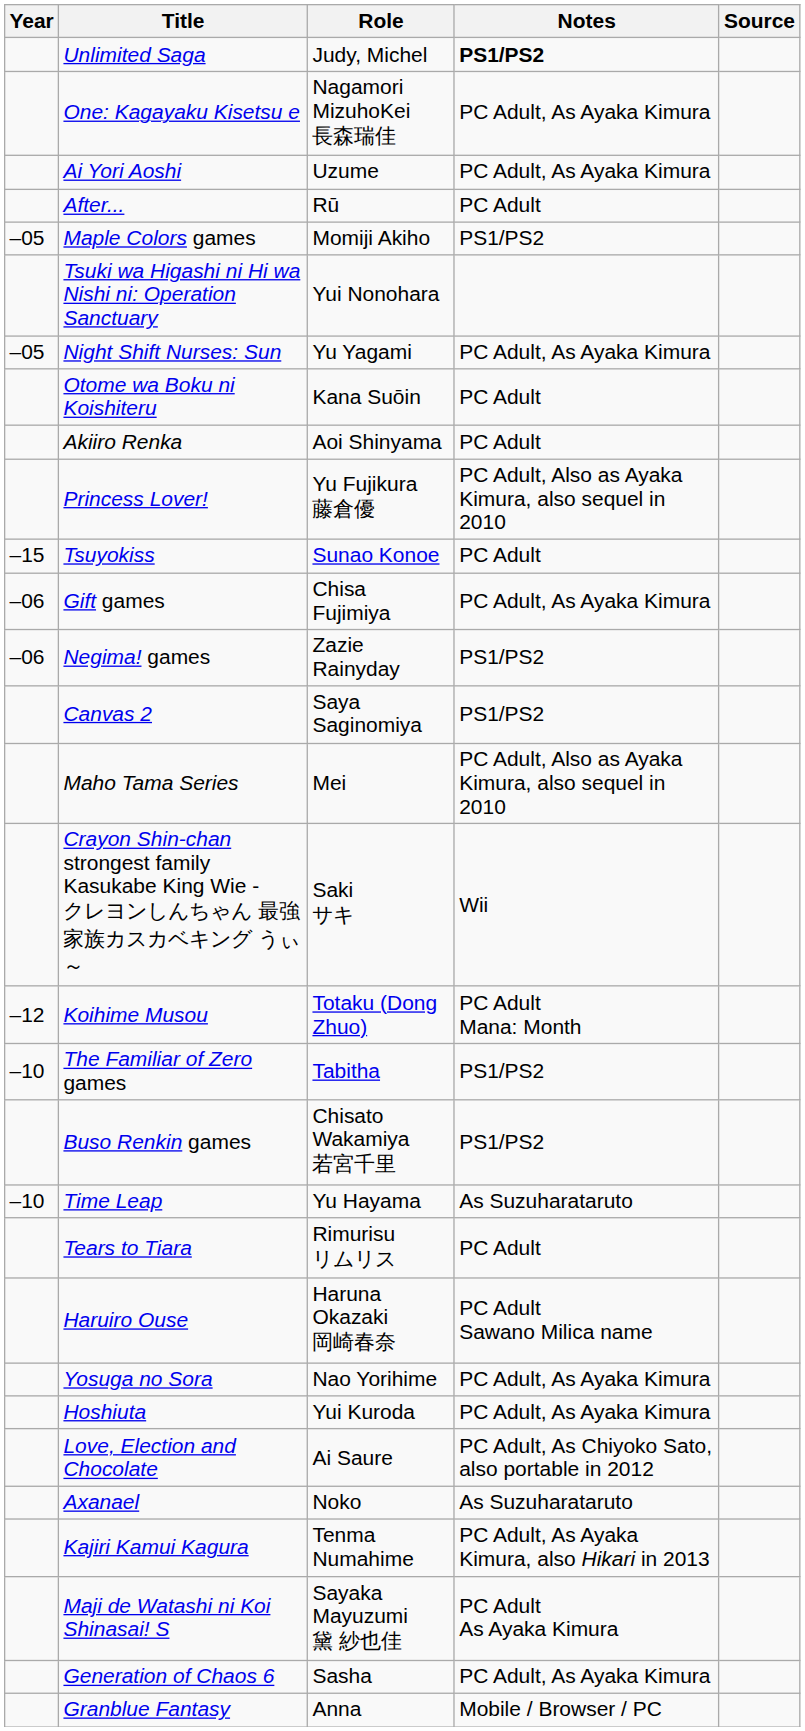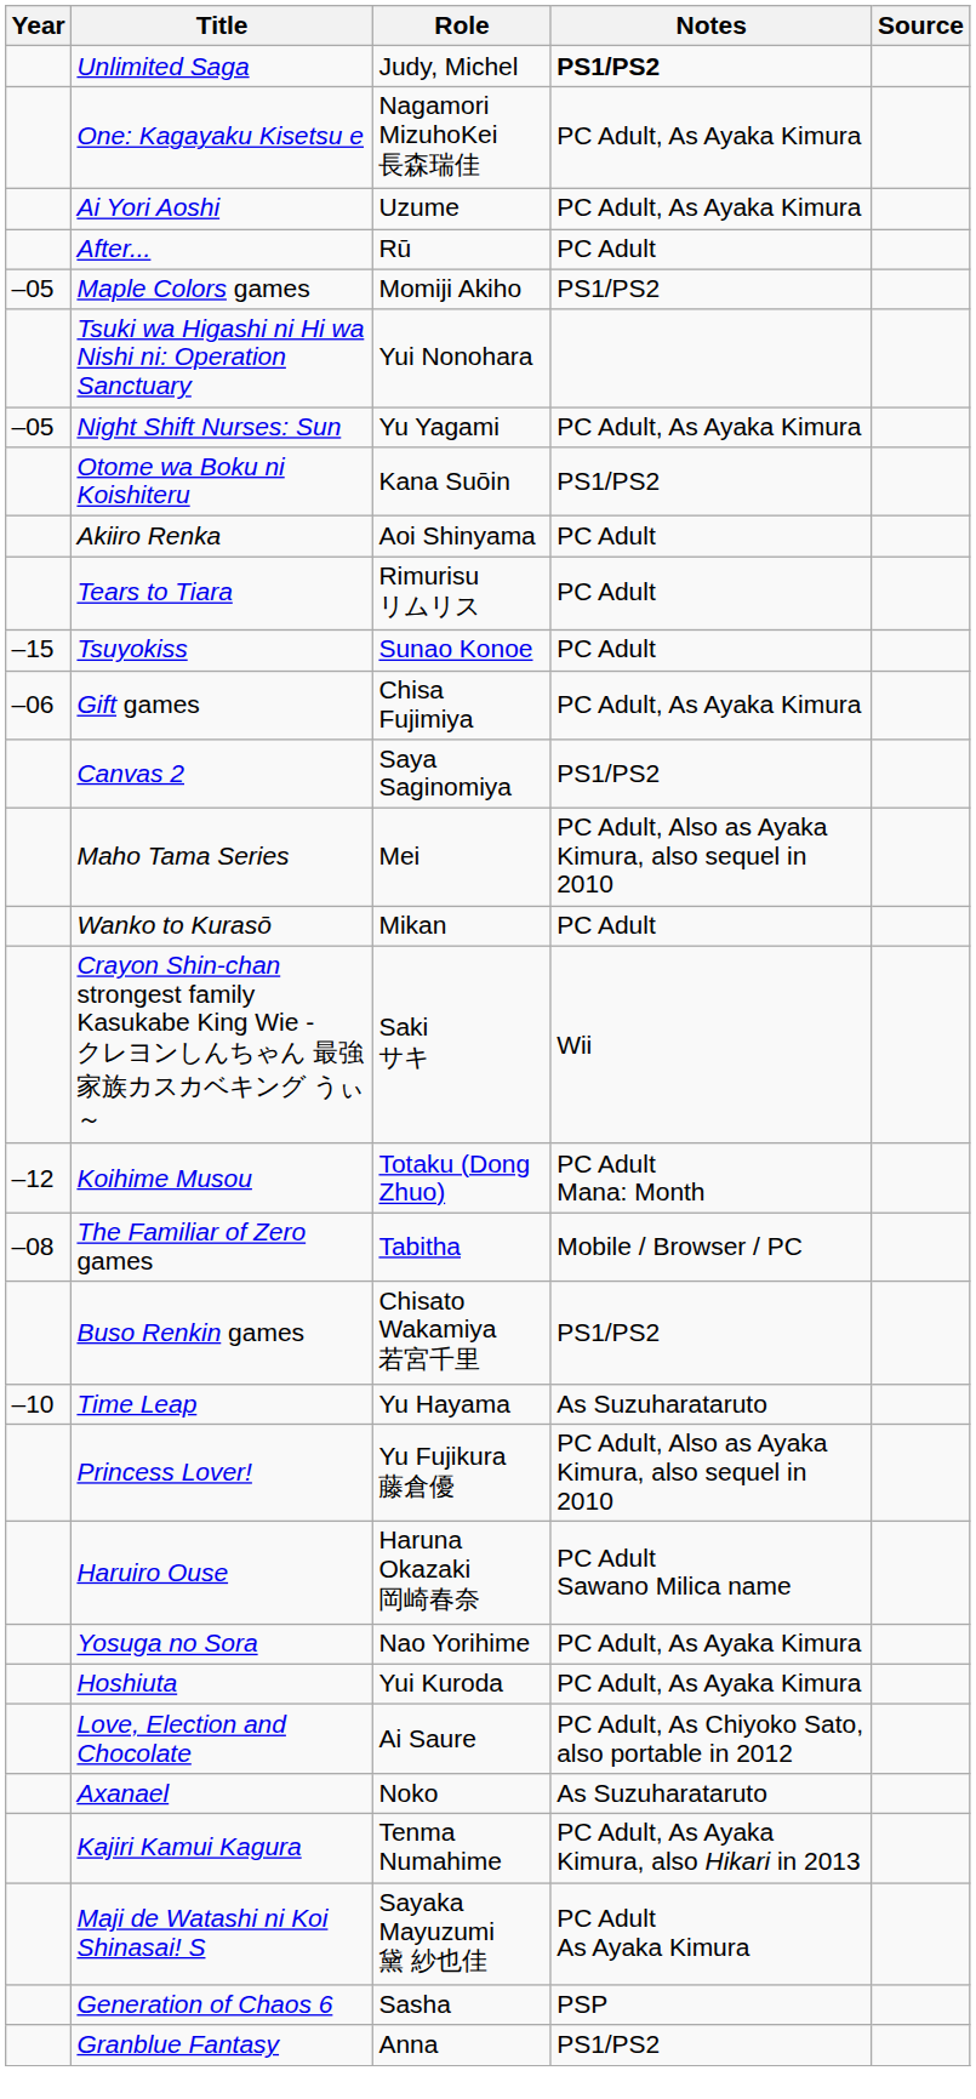Otome wa Boku ni Koishiteru | Notes: PC Adult -> PS1/PS2
rows swapped: Tears to Tiara <-> Princess Lover!
- row: –06 | Negima! games | Zazie Rainyday | PS1/PS2
+ row: Wanko to Kurasō | Mikan | PC Adult
The Familiar of Zero games | Year: –10 -> –08
The Familiar of Zero games | Notes: PS1/PS2 -> Mobile / Browser / PC
Generation of Chaos 6 | Notes: PC Adult, As Ayaka Kimura -> PSP
Granblue Fantasy | Notes: Mobile / Browser / PC -> PS1/PS2
